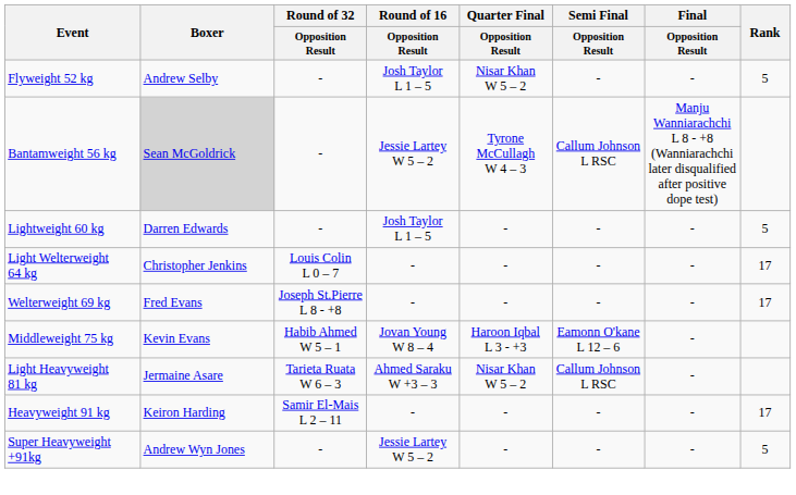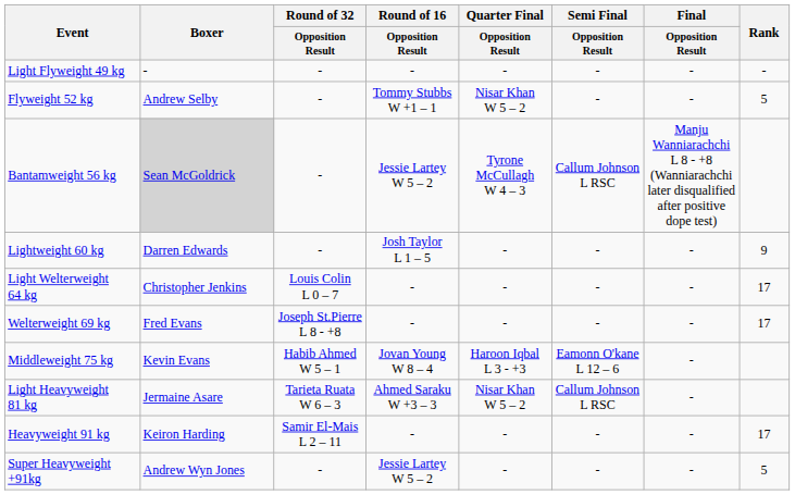+ row: Light Flyweight 49 kg | - | - | - | - | - | - | -
Flyweight 52 kg | Round of 16 / Opposition Result: Josh Taylor L 1 – 5 -> Tommy Stubbs W +1 – 1
Lightweight 60 kg | Rank: 5 -> 9
